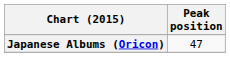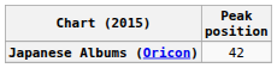Japanese Albums (Oricon) | Peak position: 47 -> 42
